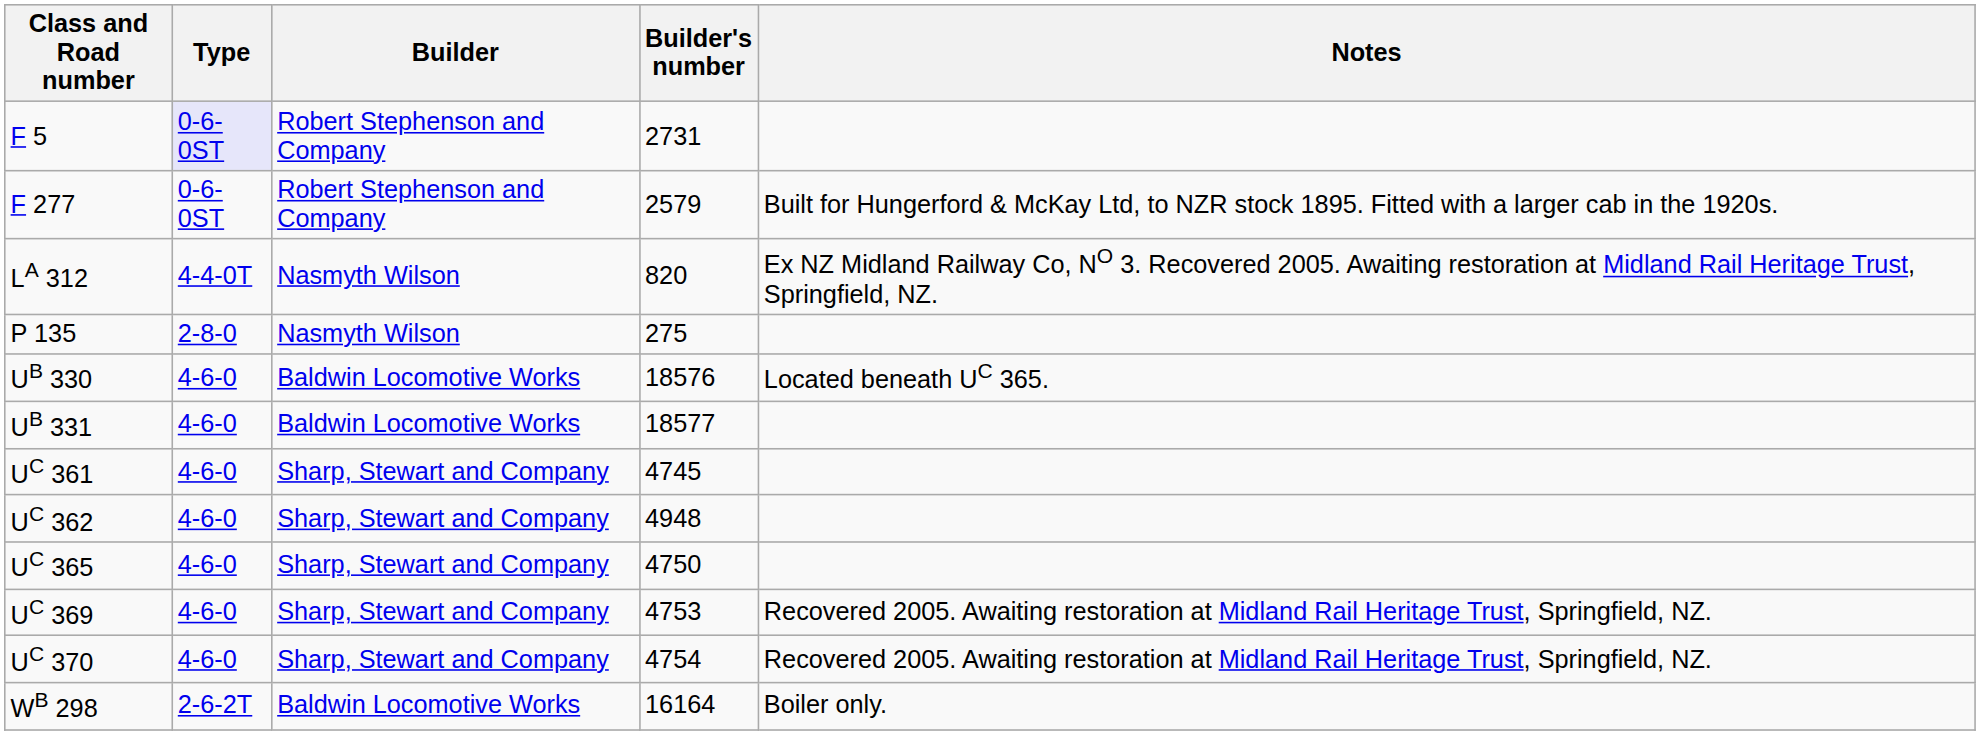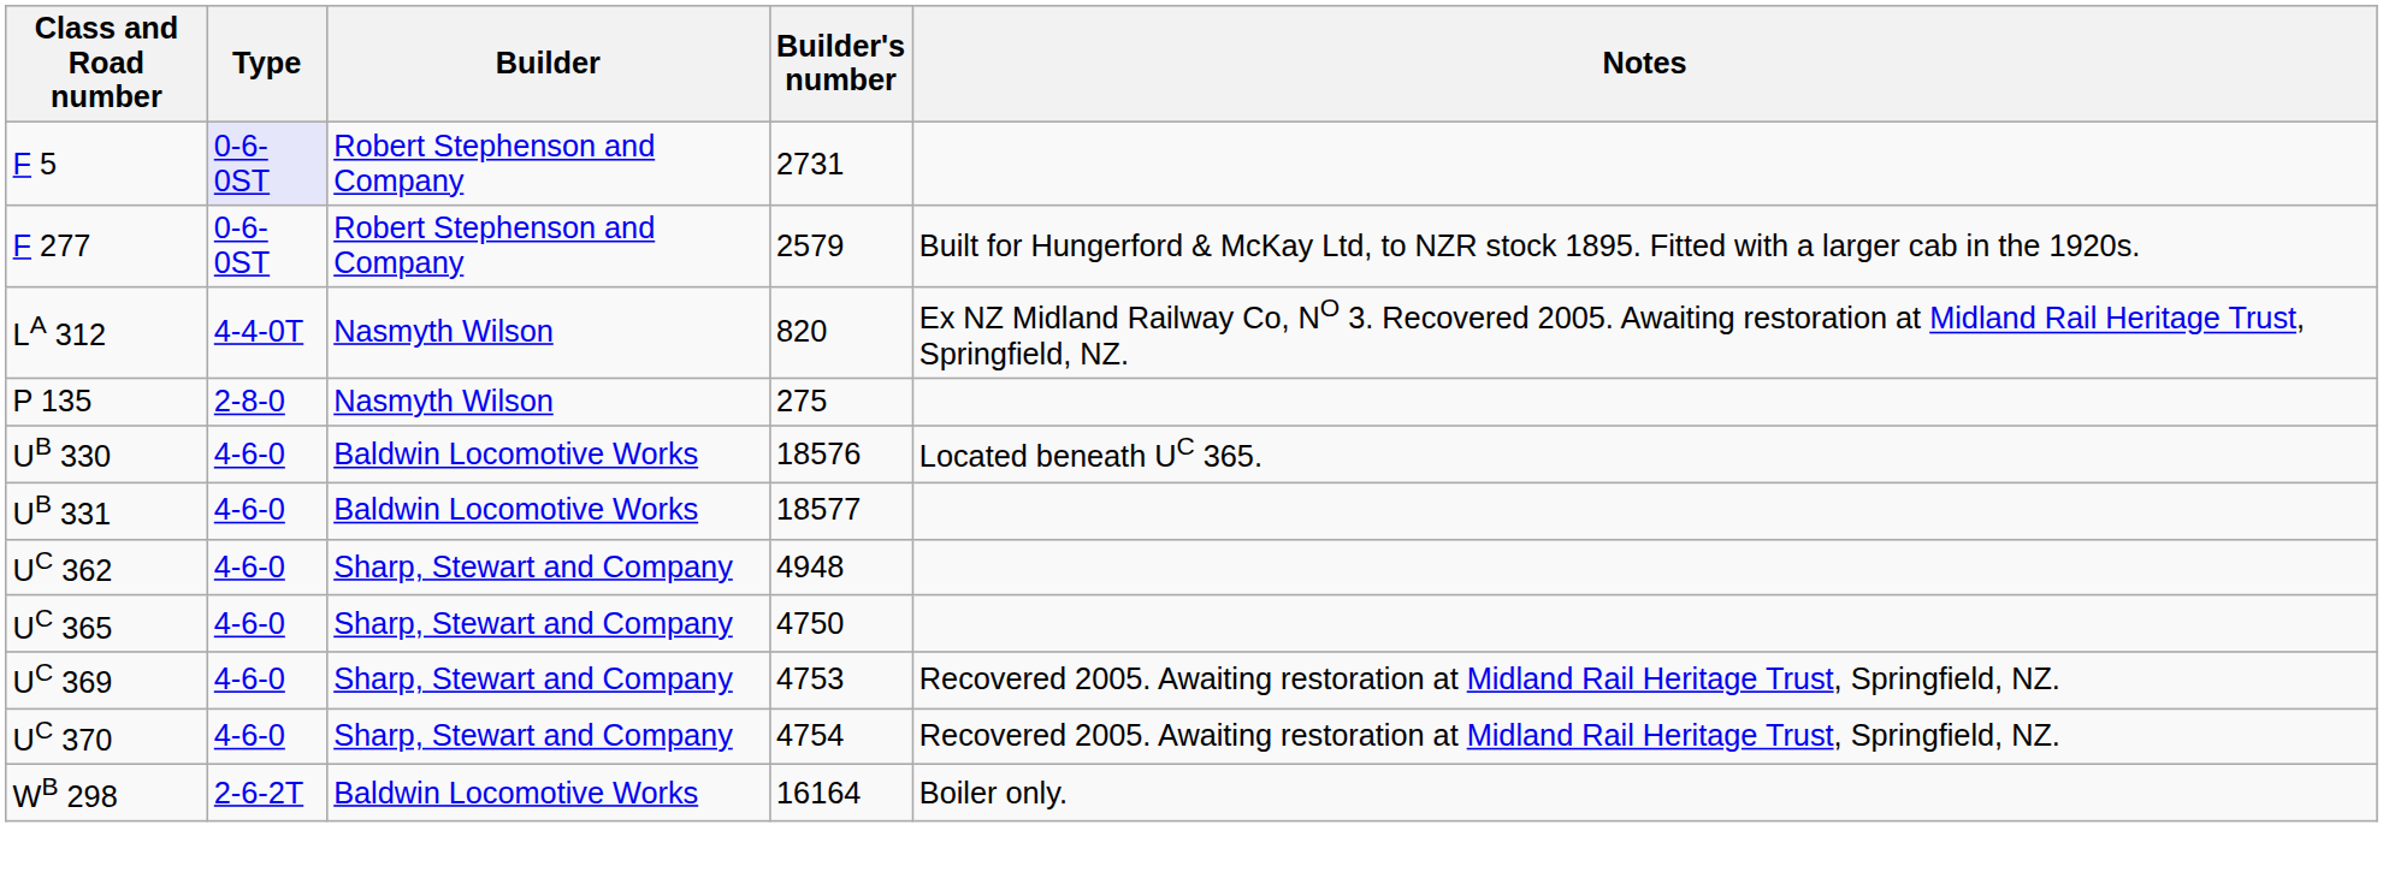- row: UC 361 | 4-6-0 | Sharp, Stewart and Company | 4745
